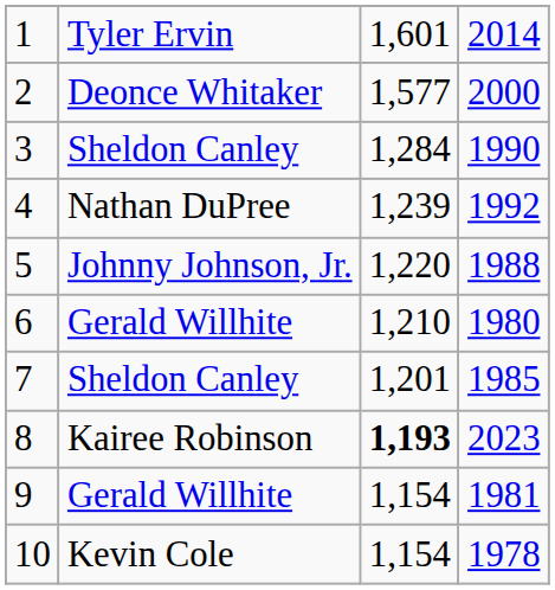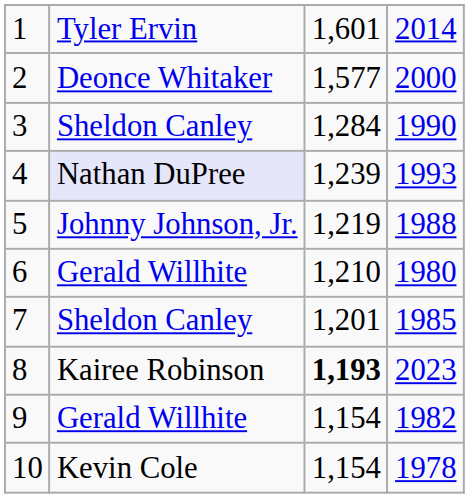4 | column 2: no background -> lavender background
4 | column 4: 1992 -> 1993
5 | column 3: 1,220 -> 1,219
9 | column 4: 1981 -> 1982
